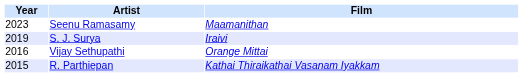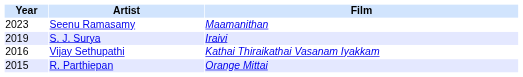Vijay Sethupathi | Film: Orange Mittai -> Kathai Thiraikathai Vasanam Iyakkam
R. Parthiepan | Film: Kathai Thiraikathai Vasanam Iyakkam -> Orange Mittai
